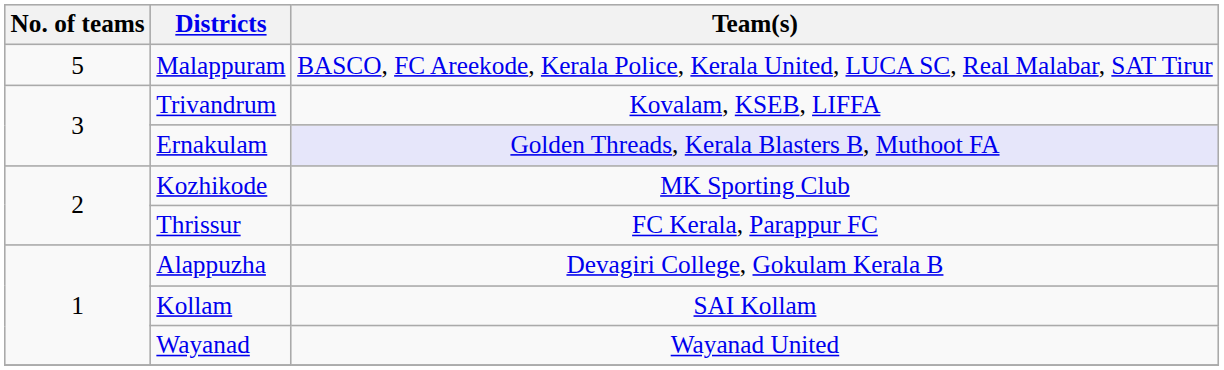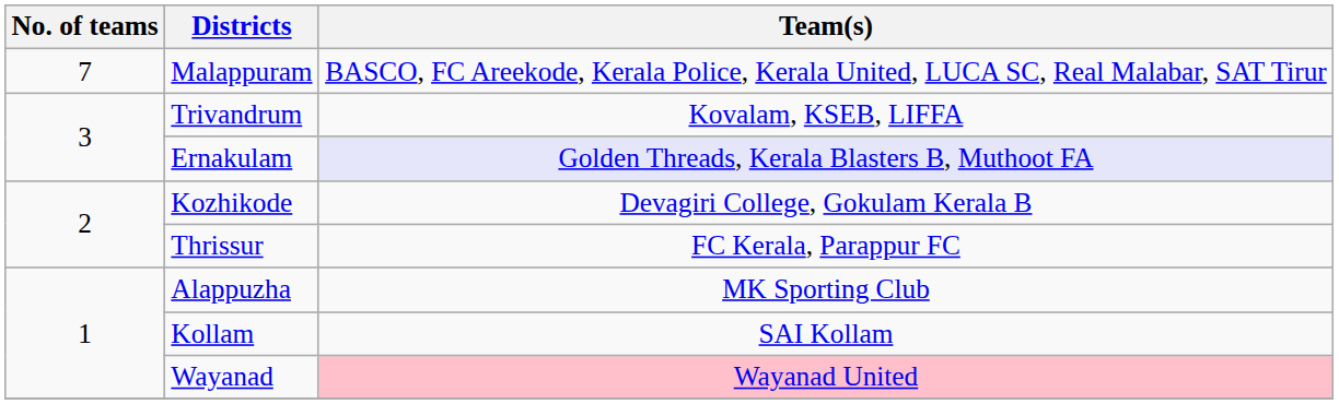Malappuram | No. of teams: 5 -> 7
Kozhikode | Team(s): MK Sporting Club -> Devagiri College, Gokulam Kerala B
Alappuzha | Team(s): Devagiri College, Gokulam Kerala B -> MK Sporting Club
Wayanad | Team(s): no background -> pink background
